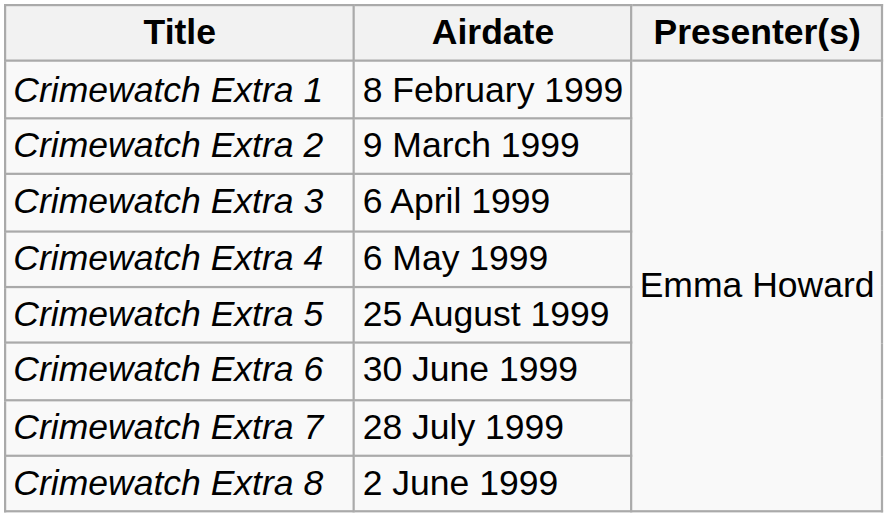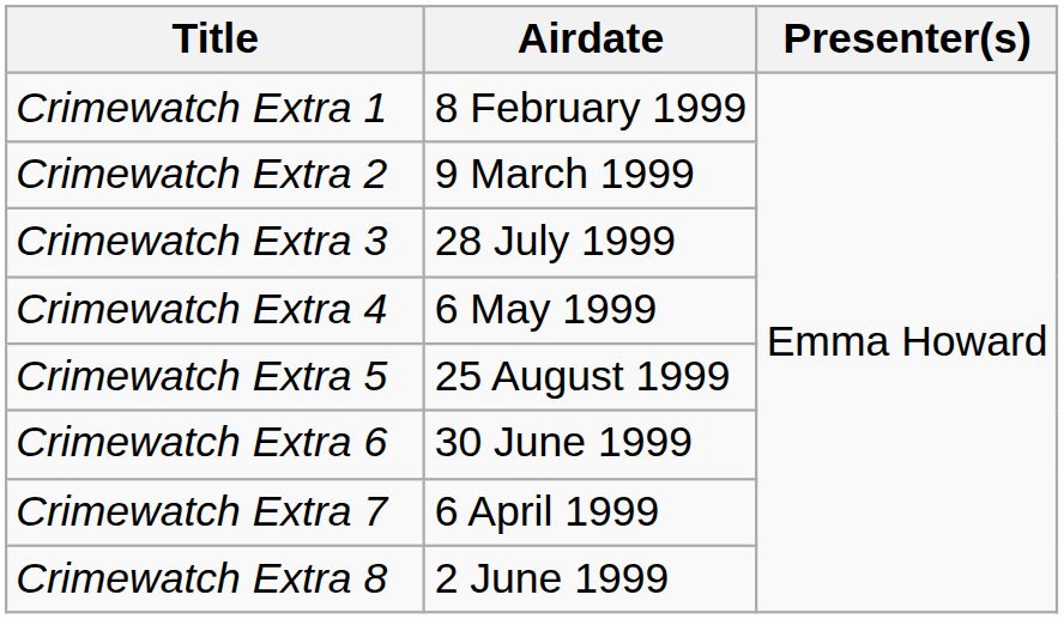Crimewatch Extra 3 | Airdate: 6 April 1999 -> 28 July 1999
Crimewatch Extra 7 | Airdate: 28 July 1999 -> 6 April 1999
